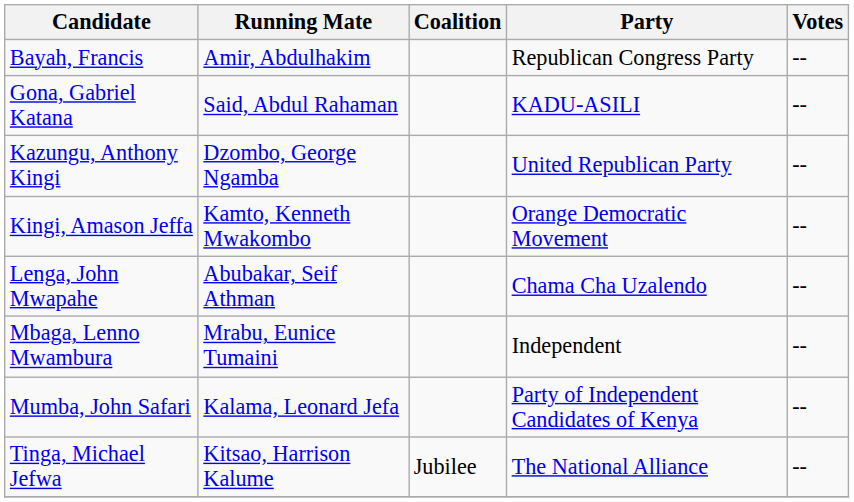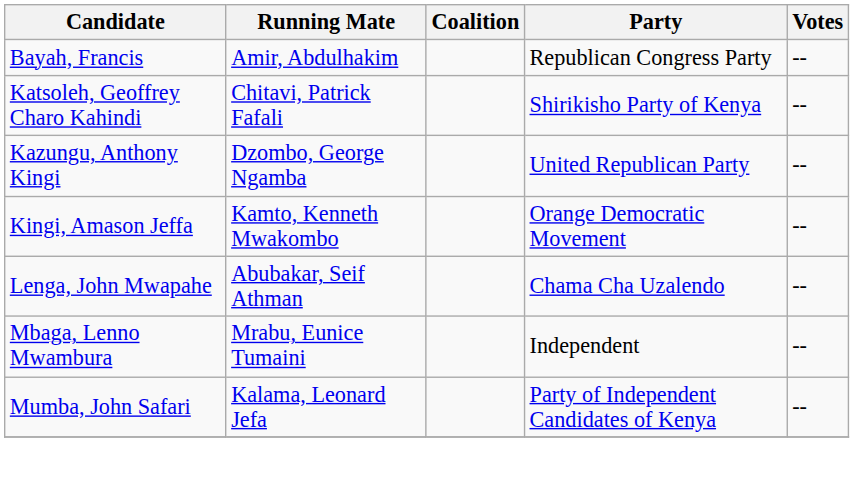- row: Gona, Gabriel Katana | Said, Abdul Rahaman | KADU-ASILI | --
+ row: Katsoleh, Geoffrey Charo Kahindi | Chitavi, Patrick Fafali | Shirikisho Party of Kenya | --
- row: Tinga, Michael Jefwa | Kitsao, Harrison Kalume | Jubilee | The National Alliance | --
